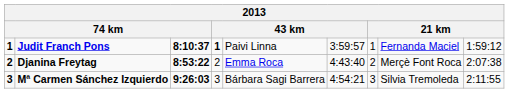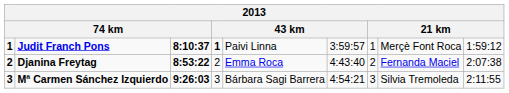Judit Franch Pons | column 8: Fernanda Maciel -> Merçè Font Roca
Djanina Freytag | column 8: Merçè Font Roca -> Fernanda Maciel
